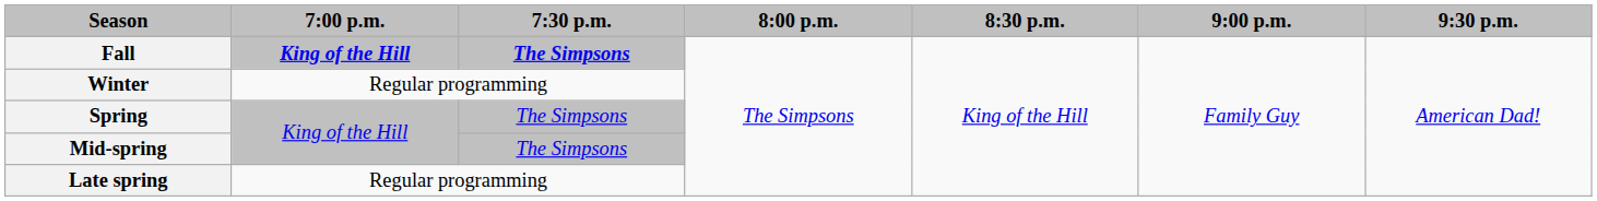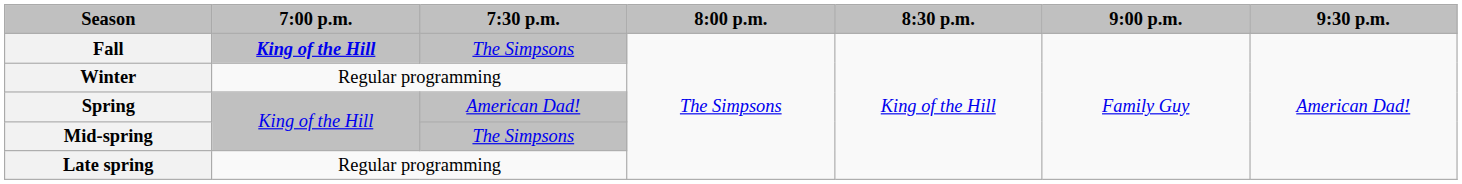Fall | 7:30 p.m.: bold -> normal
Spring | 7:30 p.m.: The Simpsons -> American Dad!
